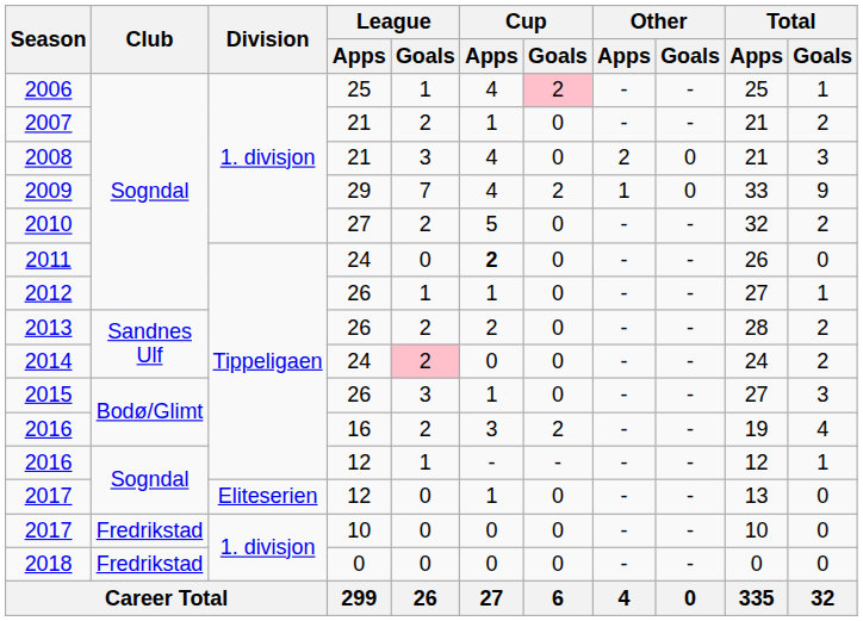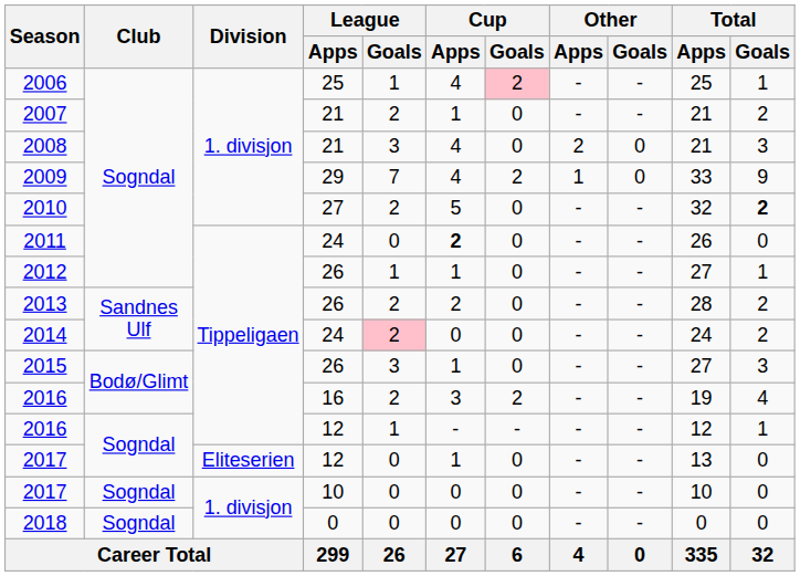2010 | Total / Goals: normal -> bold
2017 / 10 | Club: Fredrikstad -> Sogndal
2018 | Club: Fredrikstad -> Sogndal
